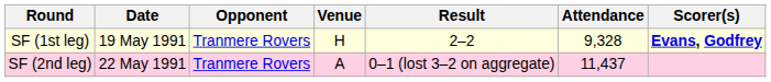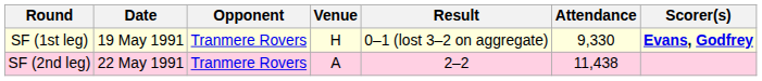SF (1st leg) | Result: 2–2 -> 0–1 (lost 3–2 on aggregate)
SF (1st leg) | Attendance: 9,328 -> 9,330
SF (2nd leg) | Result: 0–1 (lost 3–2 on aggregate) -> 2–2
SF (2nd leg) | Attendance: 11,437 -> 11,438
